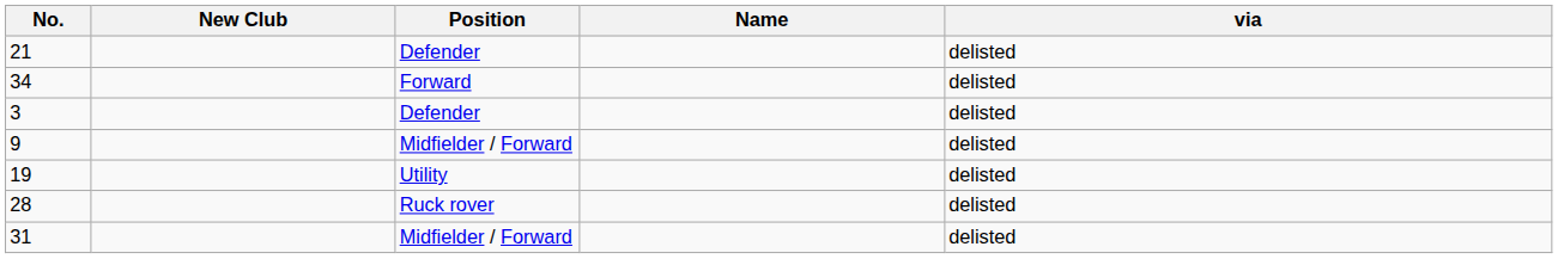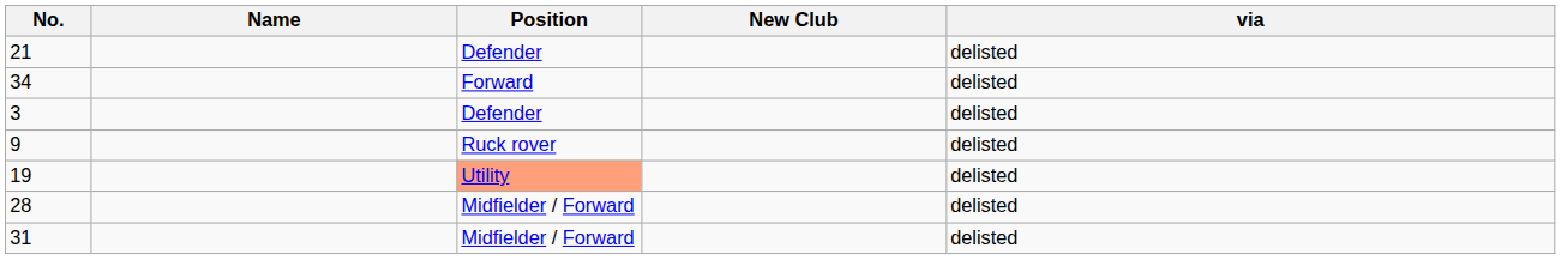columns swapped: Name <-> New Club
9 | Position: Midfielder / Forward -> Ruck rover
19 | Position: no background -> lightsalmon background
28 | Position: Ruck rover -> Midfielder / Forward
